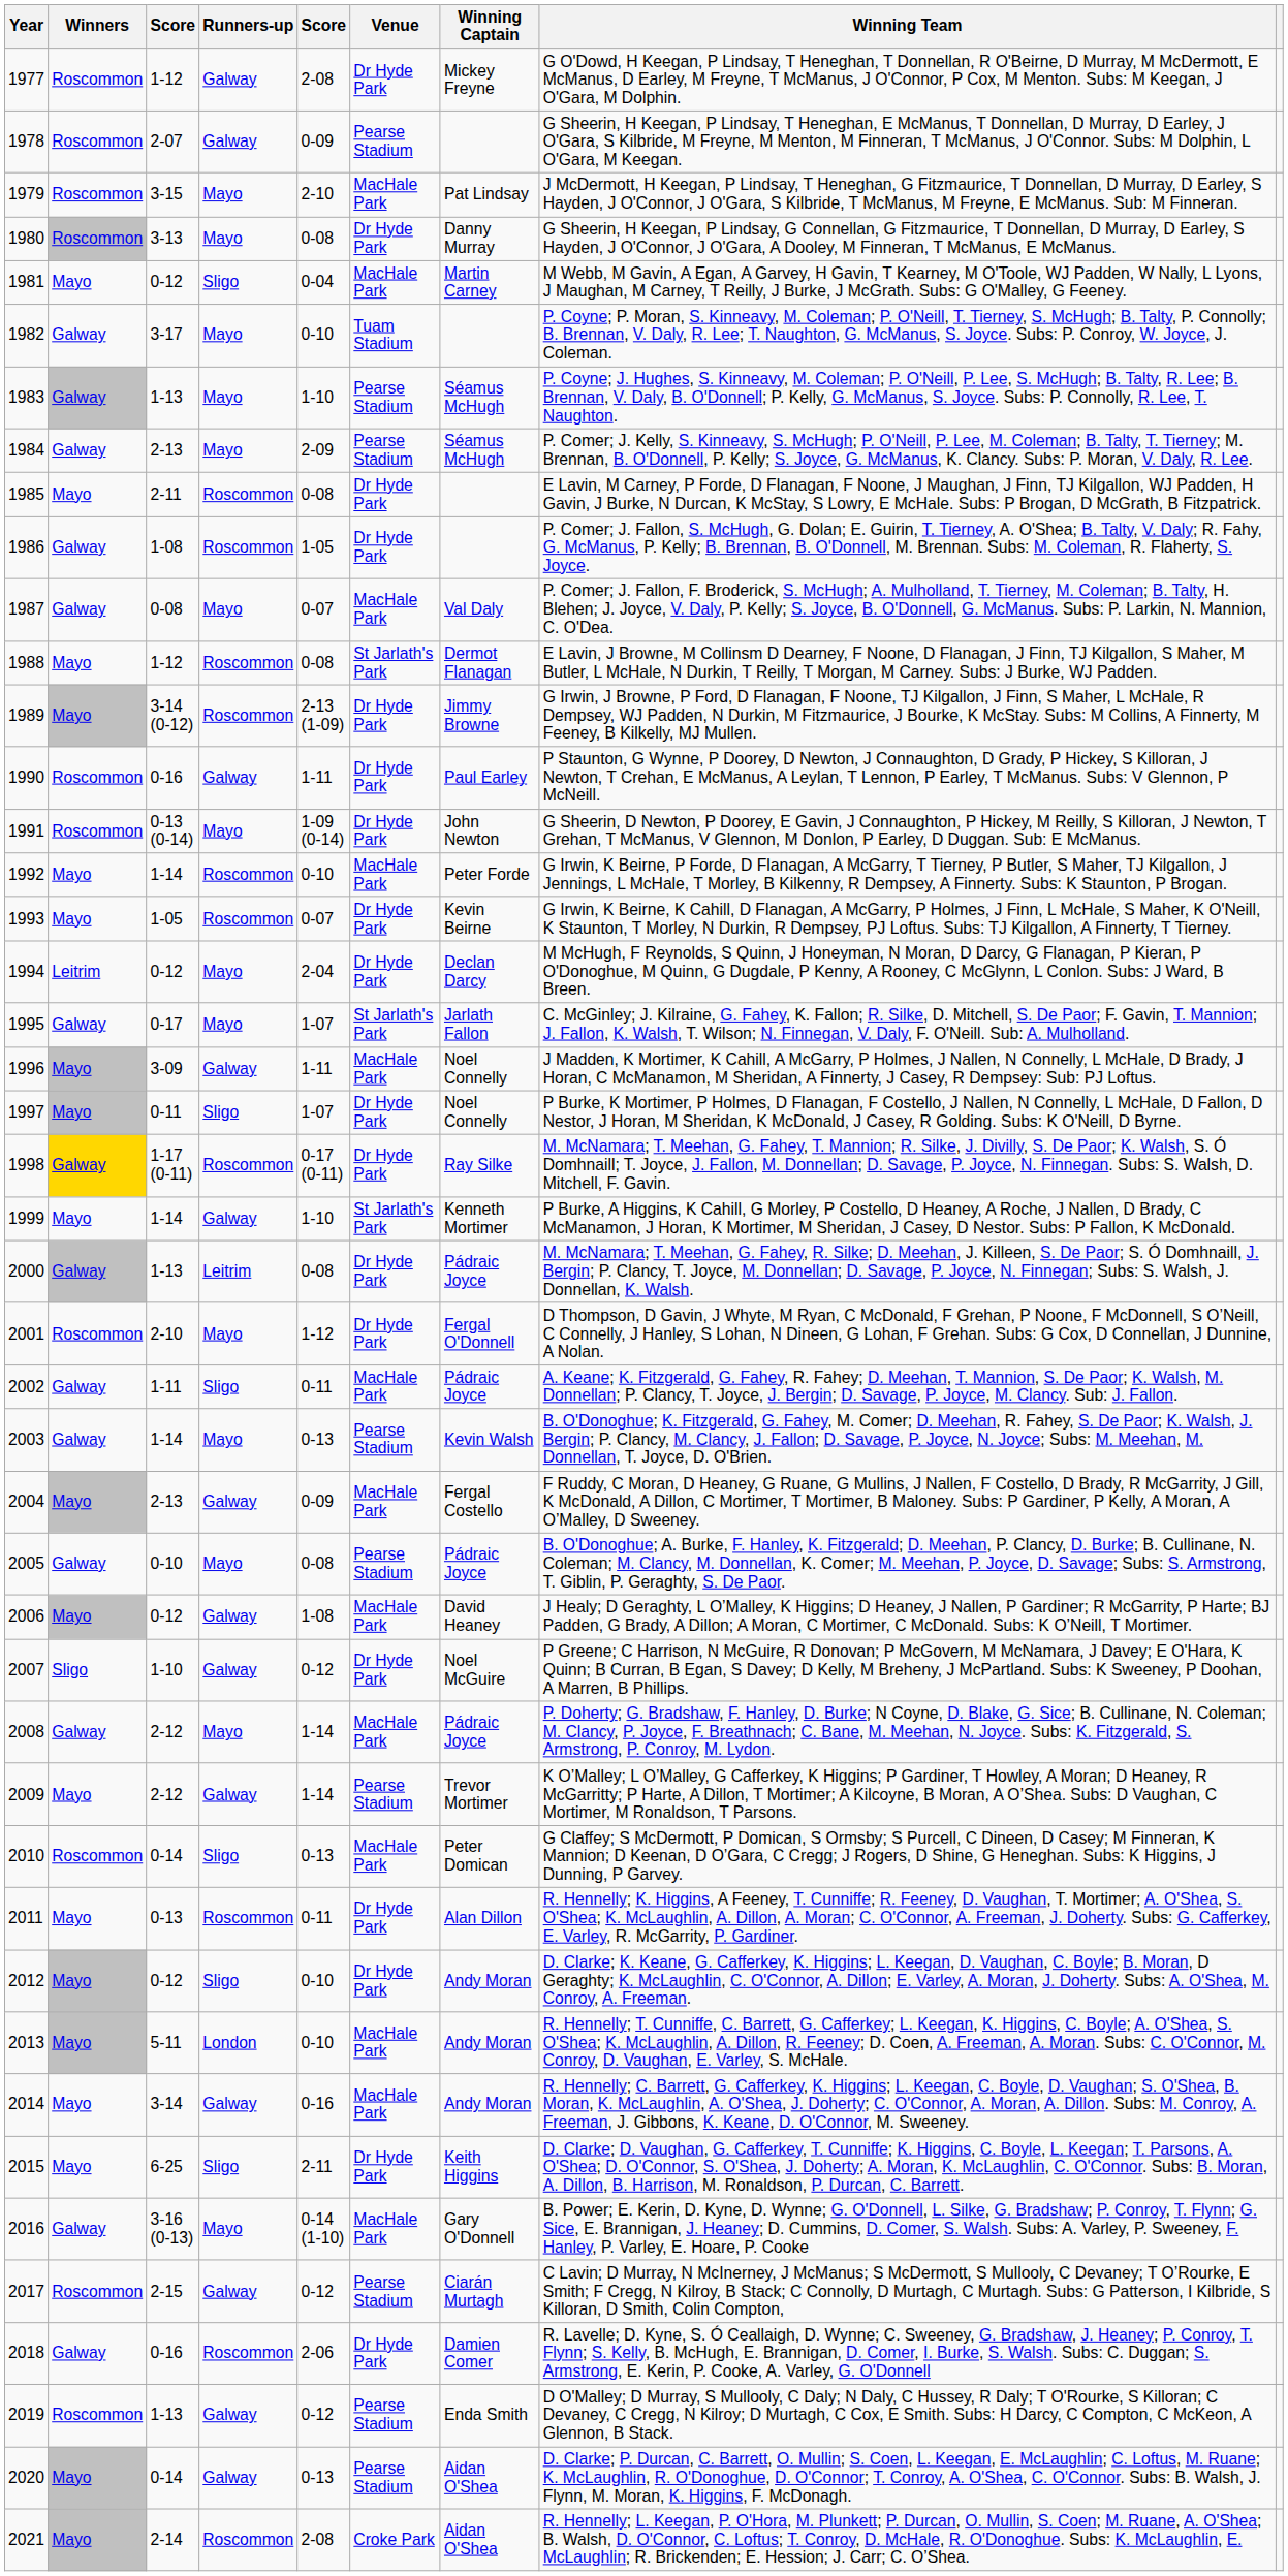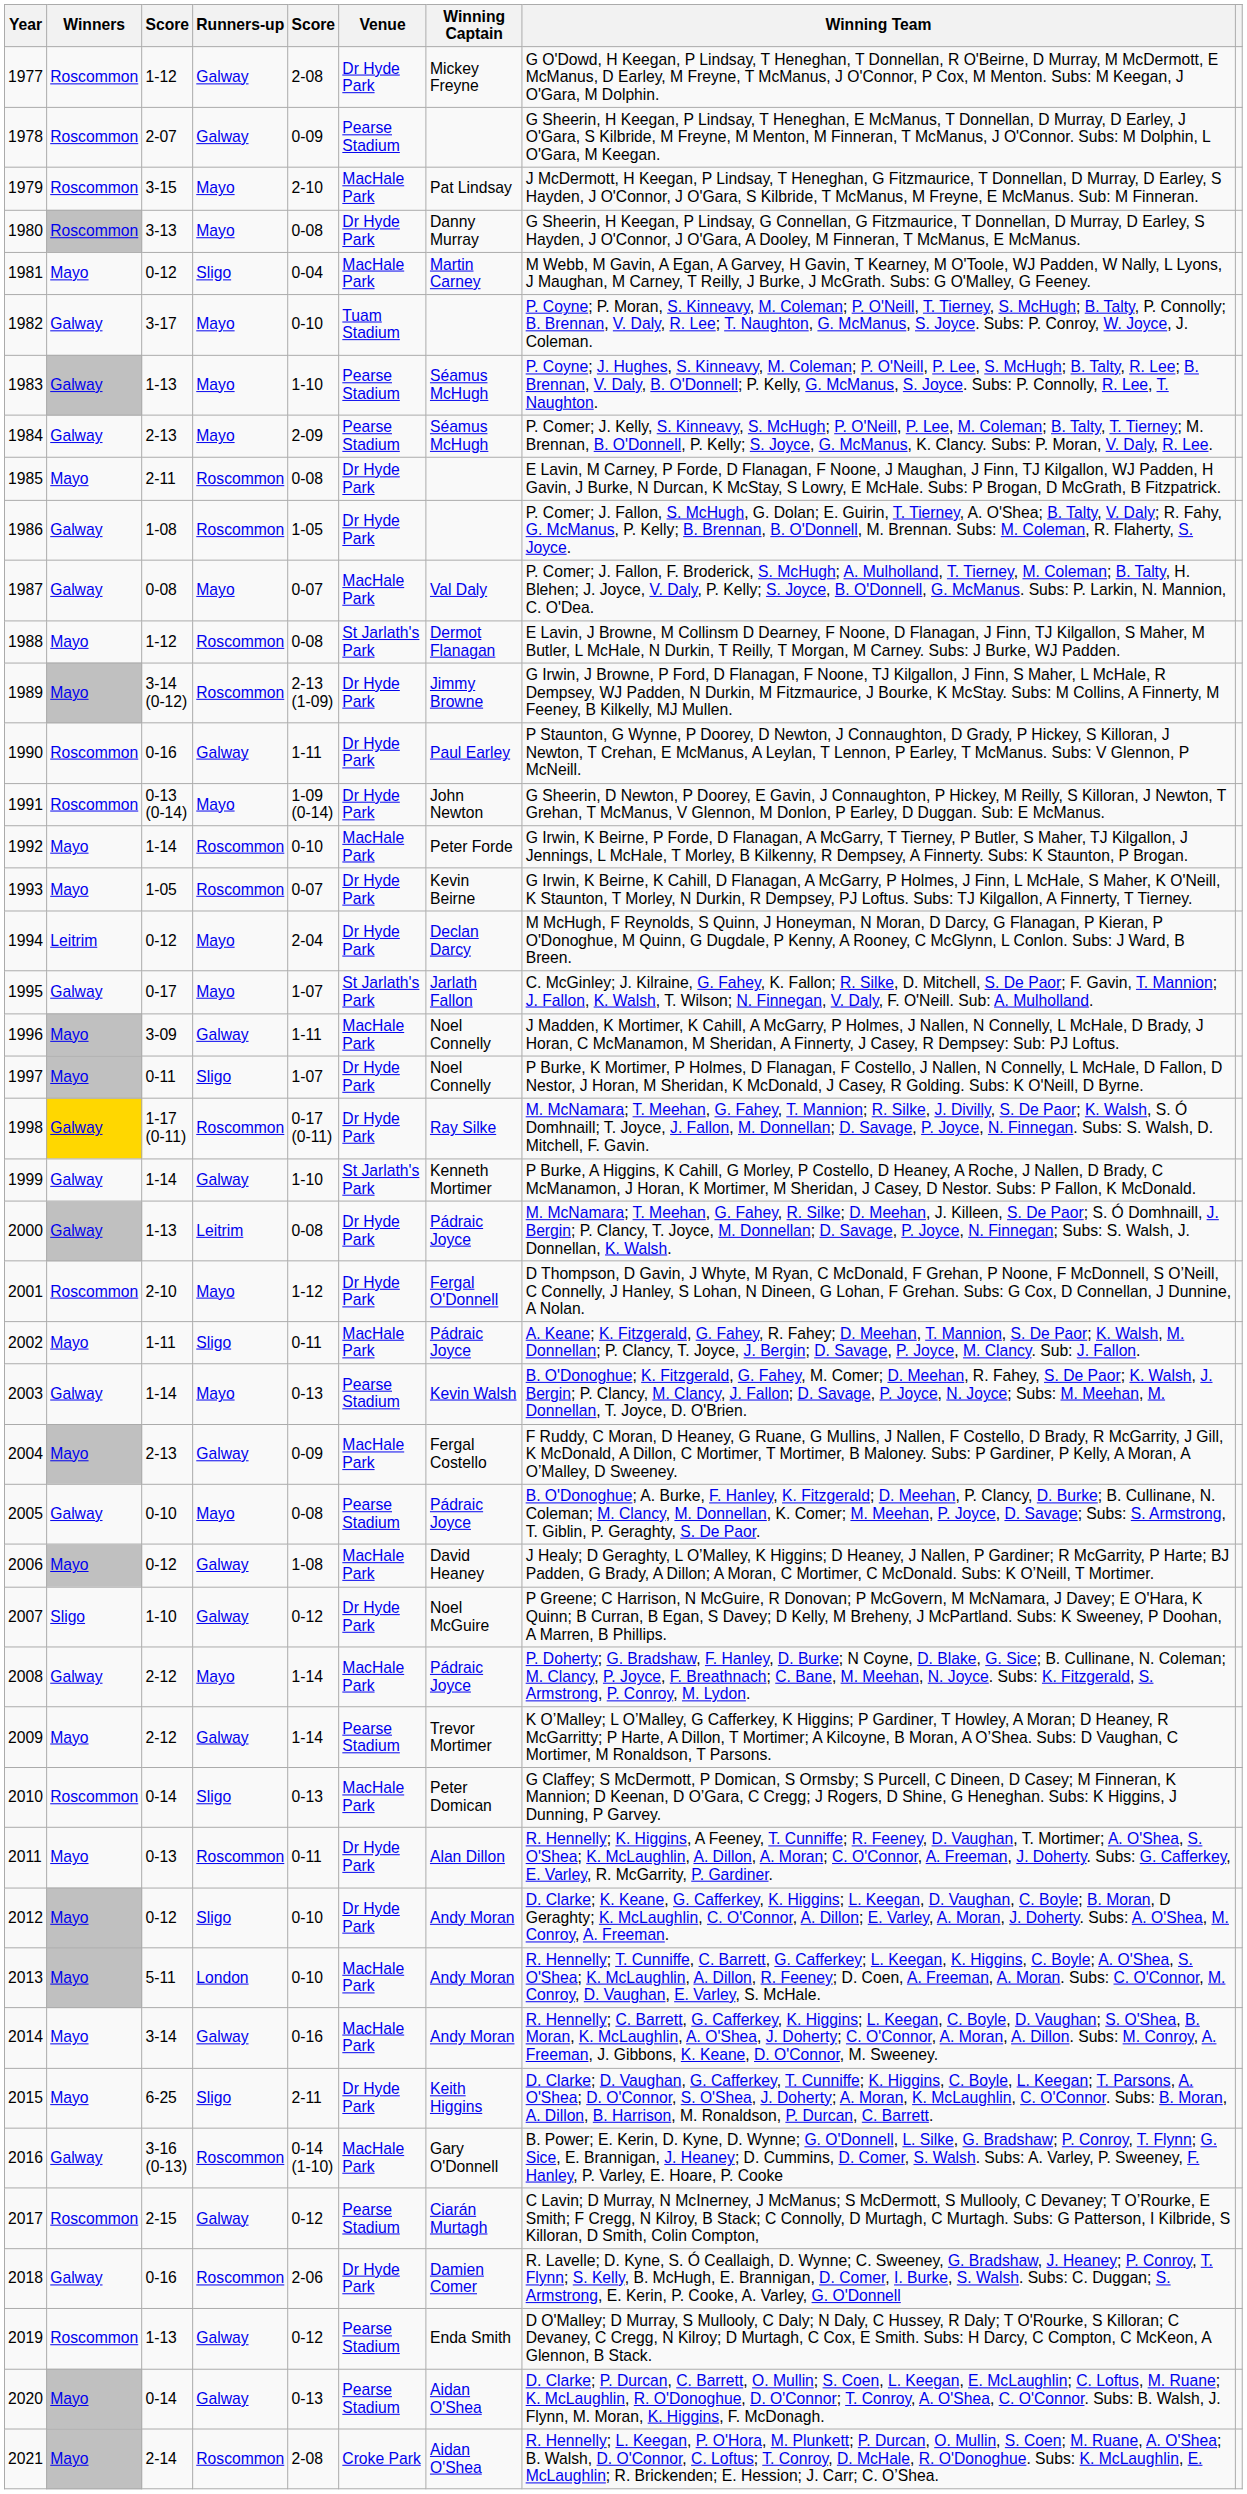1999 | Winners: Mayo -> Galway
2002 | Winners: Galway -> Mayo
2016 | Runners-up: Mayo -> Roscommon
